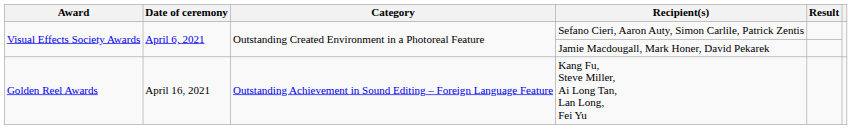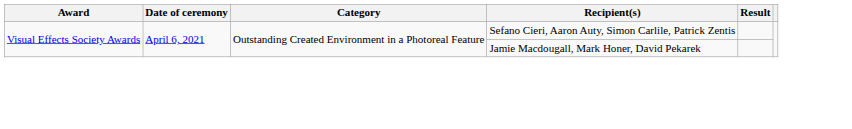- row: Golden Reel Awards | April 16, 2021 | Outstanding Achievement in Sound Editing – Foreign Language Feature | Kang Fu, Steve Miller, Ai Long Tan, Lan Long, Fei Yu
